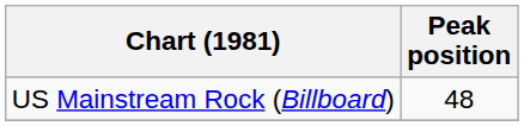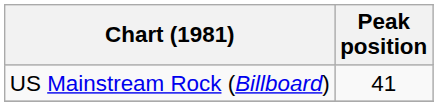US Mainstream Rock (Billboard) | Peak position: 48 -> 41
